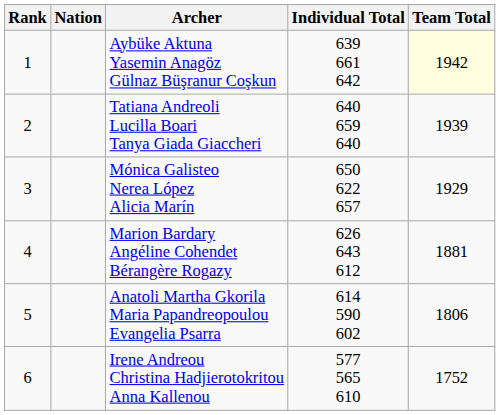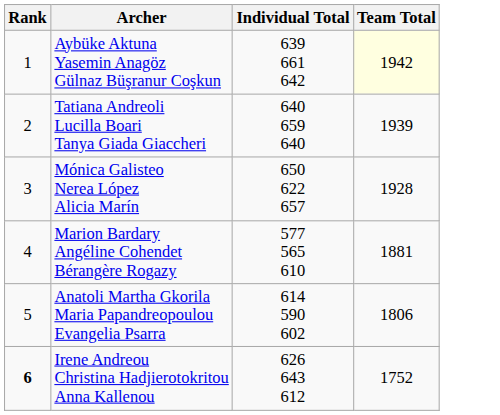- column: Nation
Mónica Galisteo Nerea López Alicia Marín | Team Total: 1929 -> 1928
Marion Bardary Angéline Cohendet Bérangère Rogazy | Individual Total: 626 643 612 -> 577 565 610
Irene Andreou Christina Hadjierotokritou Anna Kallenou | Rank: normal -> bold
Irene Andreou Christina Hadjierotokritou Anna Kallenou | Individual Total: 577 565 610 -> 626 643 612
